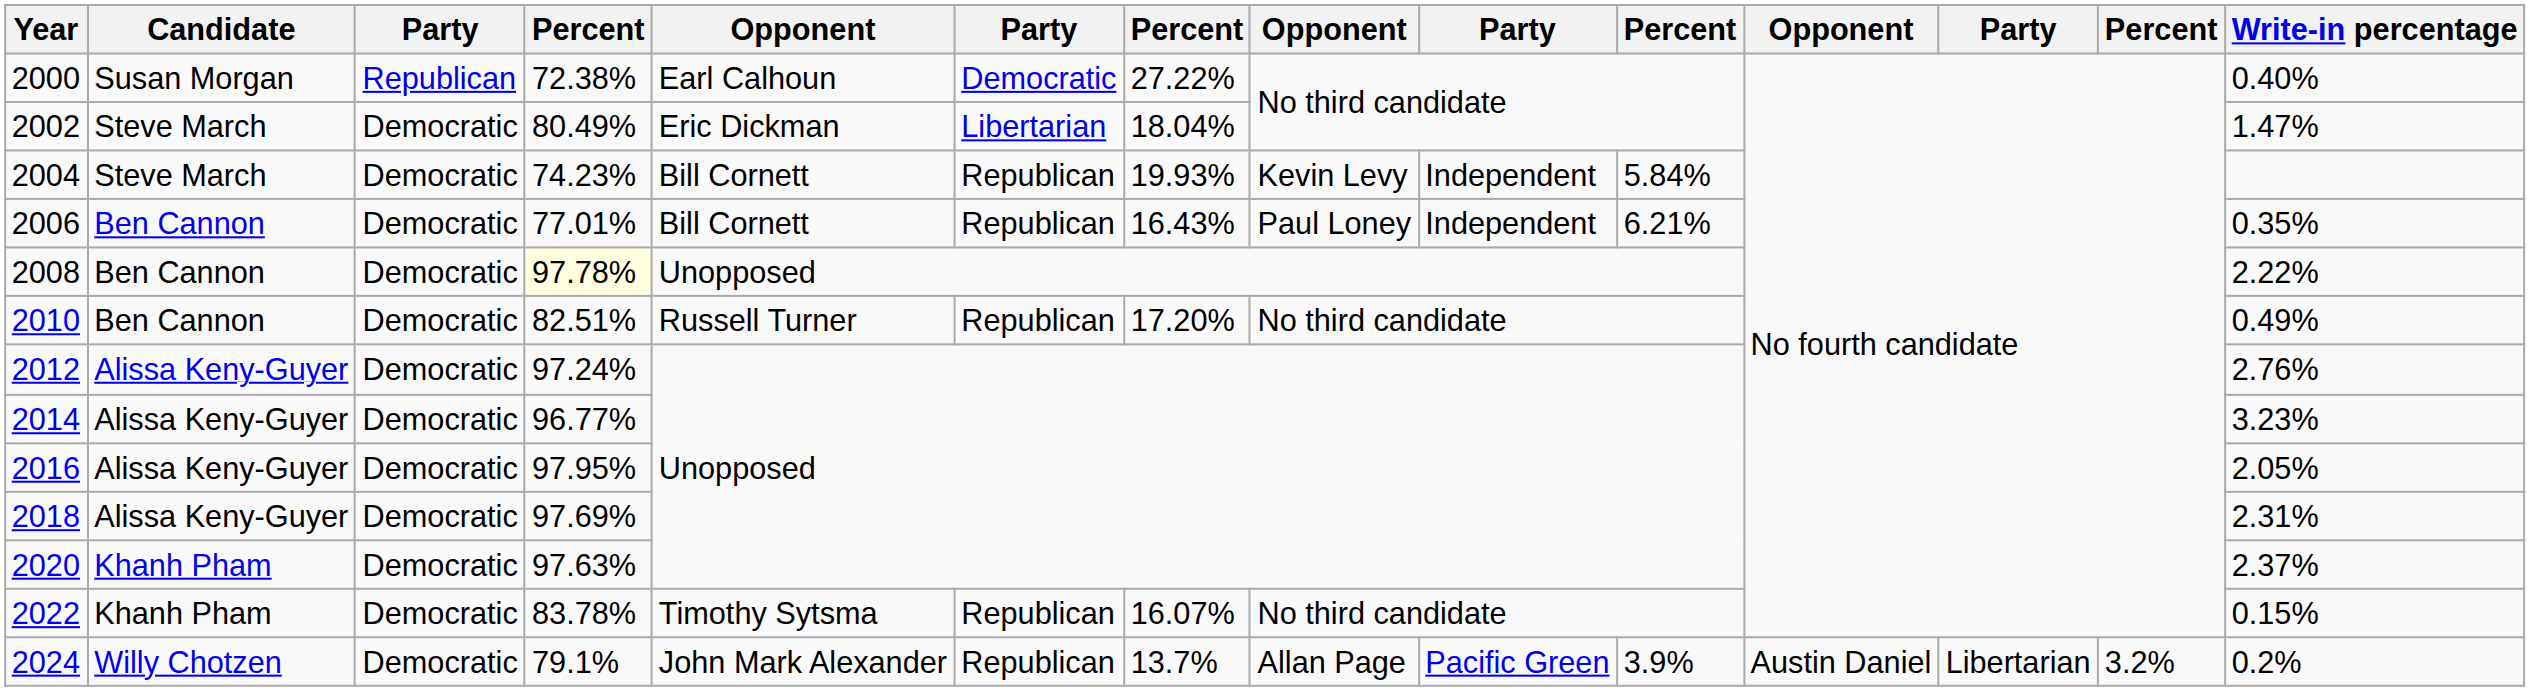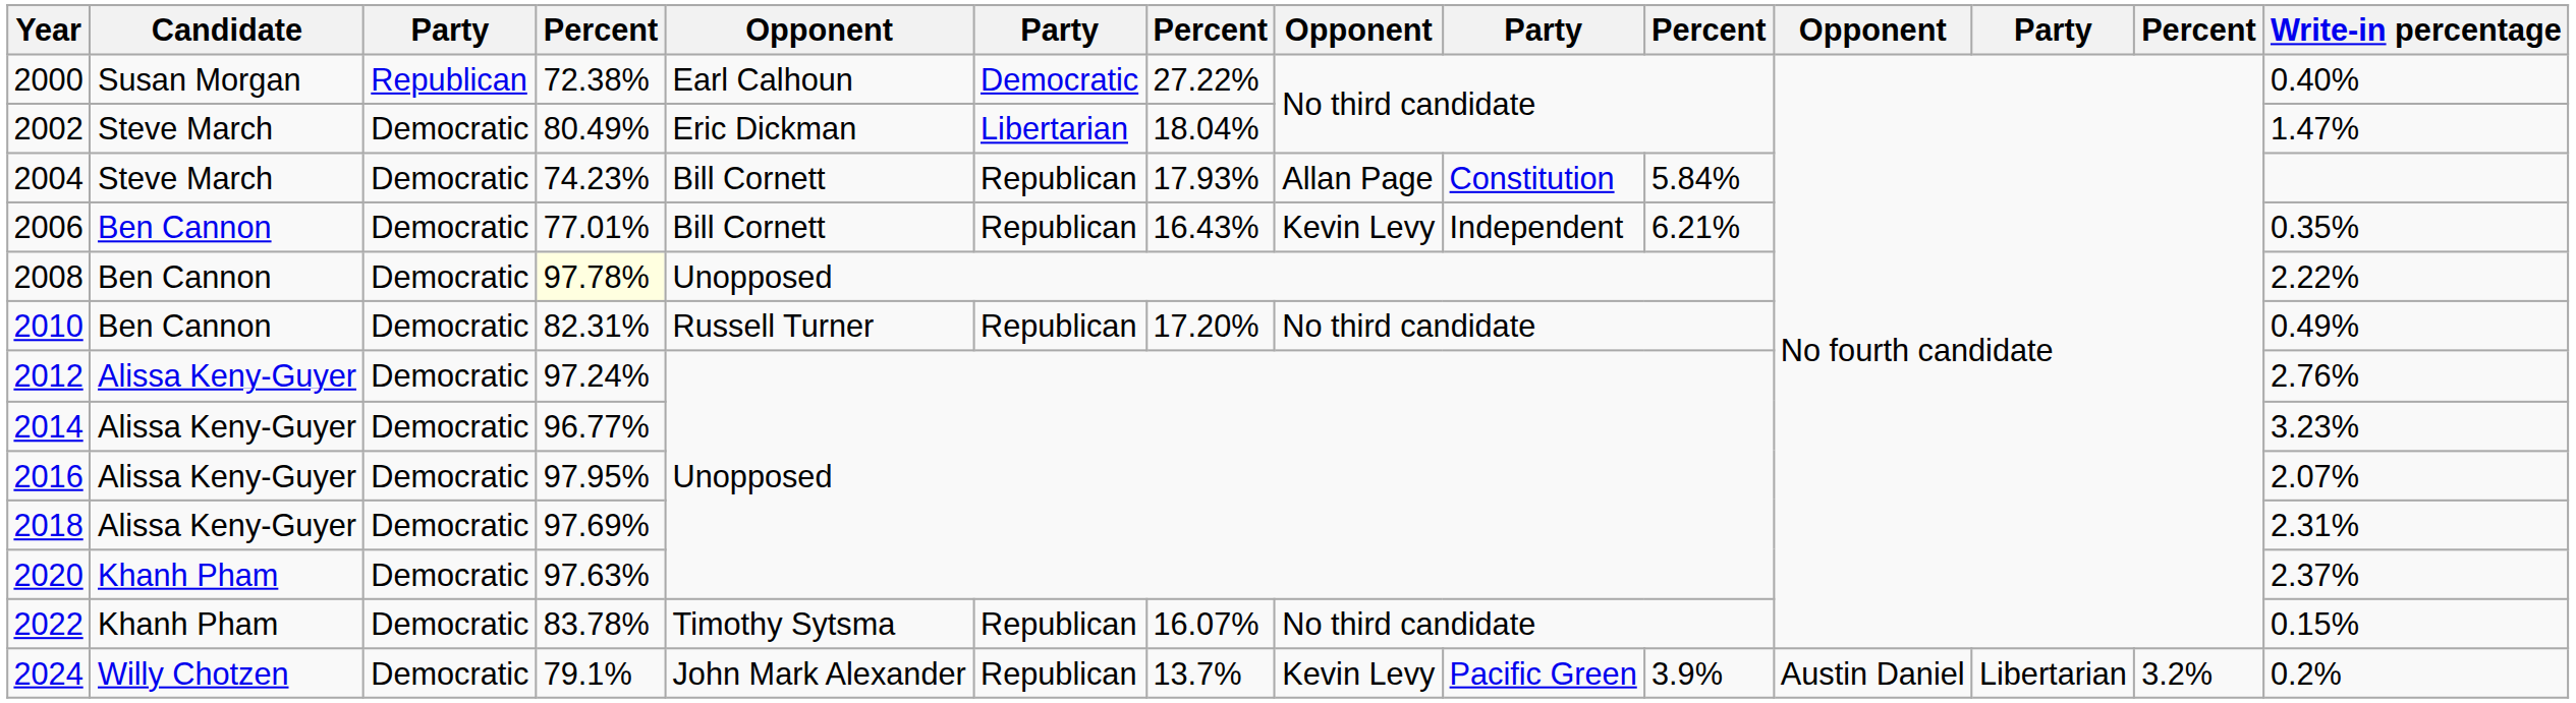2004 | column 7: 19.93% -> 17.93%
2004 | column 8: Kevin Levy -> Allan Page
2004 | column 9: Independent -> Constitution
2006 | column 8: Paul Loney -> Kevin Levy
2010 | column 4: 82.51% -> 82.31%
2016 | Write-in percentage: 2.05% -> 2.07%
2024 | column 8: Allan Page -> Kevin Levy
